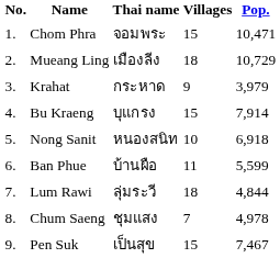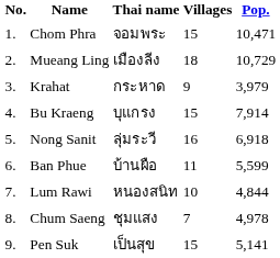Nong Sanit | Thai name: หนองสนิท -> ลุ่มระวี
Nong Sanit | Villages: 10 -> 16
Lum Rawi | Thai name: ลุ่มระวี -> หนองสนิท
Lum Rawi | Villages: 18 -> 10
Pen Suk | Pop.: 7,467 -> 5,141
